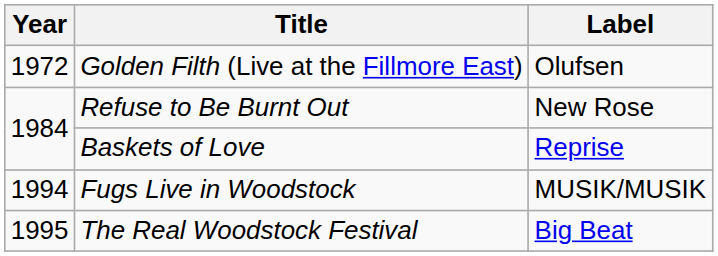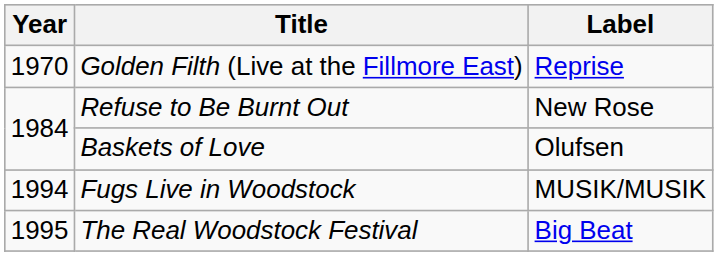Golden Filth (Live at the Fillmore East) | Year: 1972 -> 1970
Golden Filth (Live at the Fillmore East) | Label: Olufsen -> Reprise
Baskets of Love | Label: Reprise -> Olufsen
